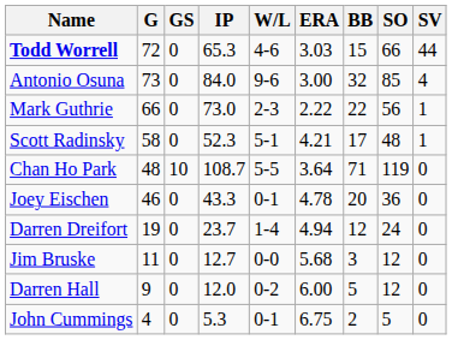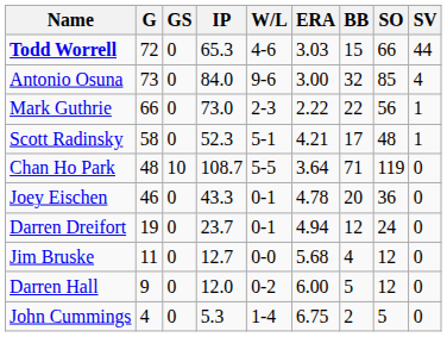Darren Dreifort | W/L: 1-4 -> 0-1
Jim Bruske | BB: 3 -> 4
John Cummings | W/L: 0-1 -> 1-4
